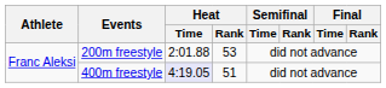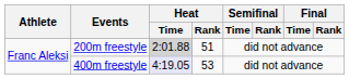200m freestyle | Heat / Time: no background -> lightgrey background
200m freestyle | Heat / Rank: 53 -> 51
400m freestyle | Heat / Rank: 51 -> 53
